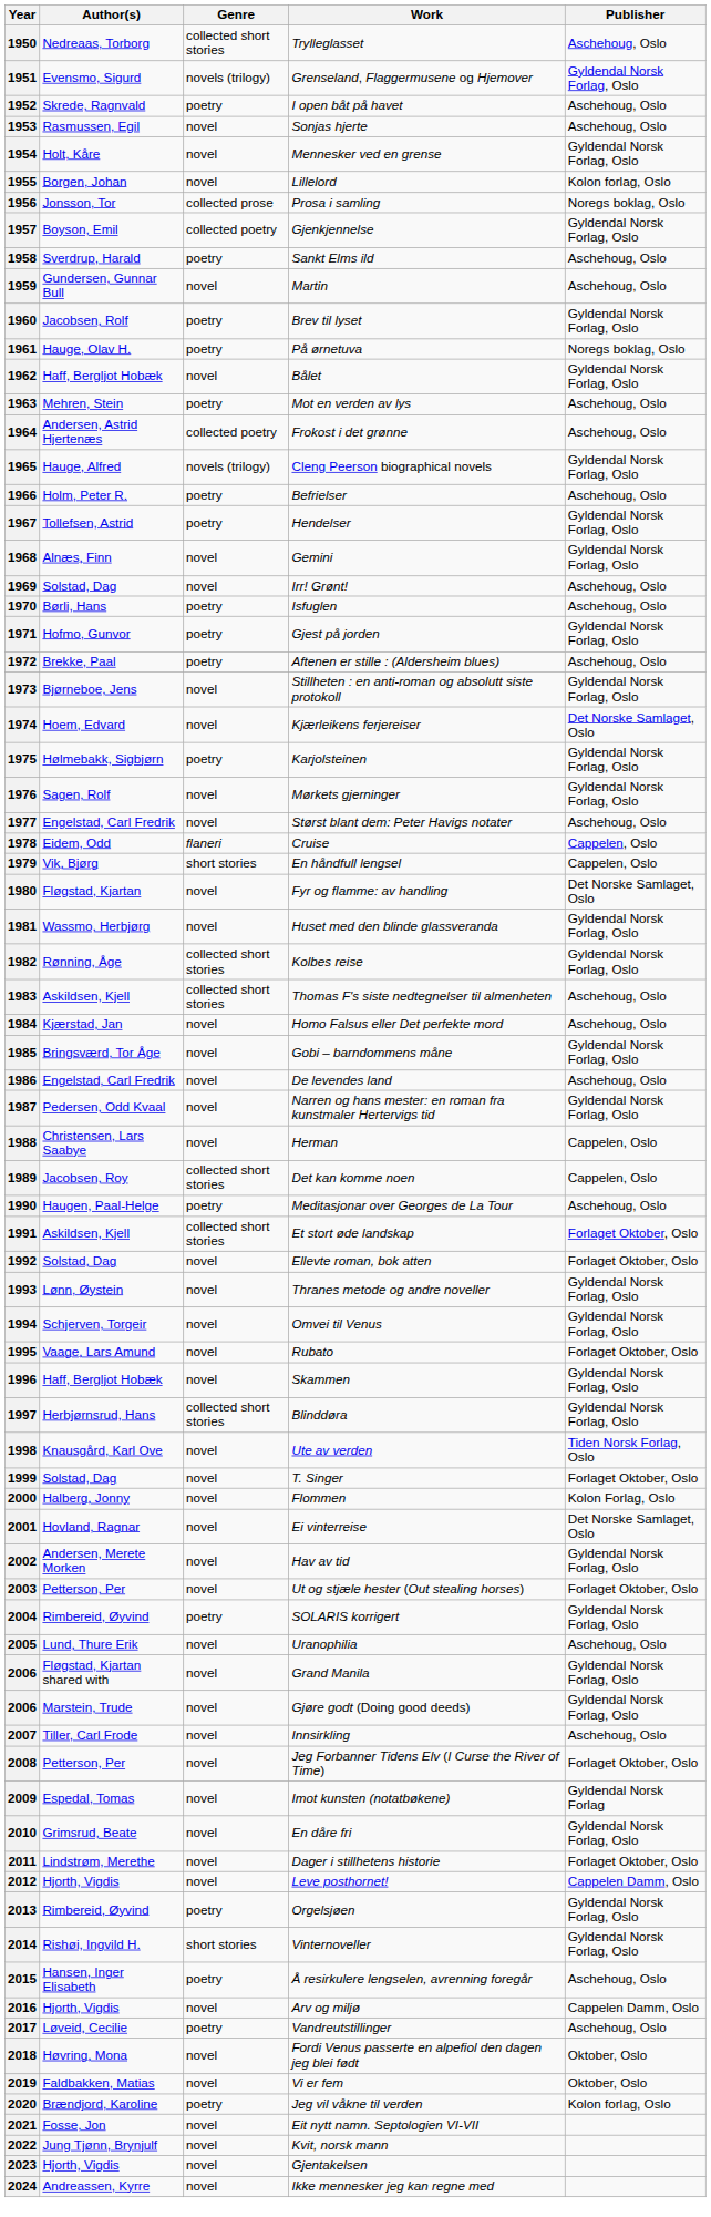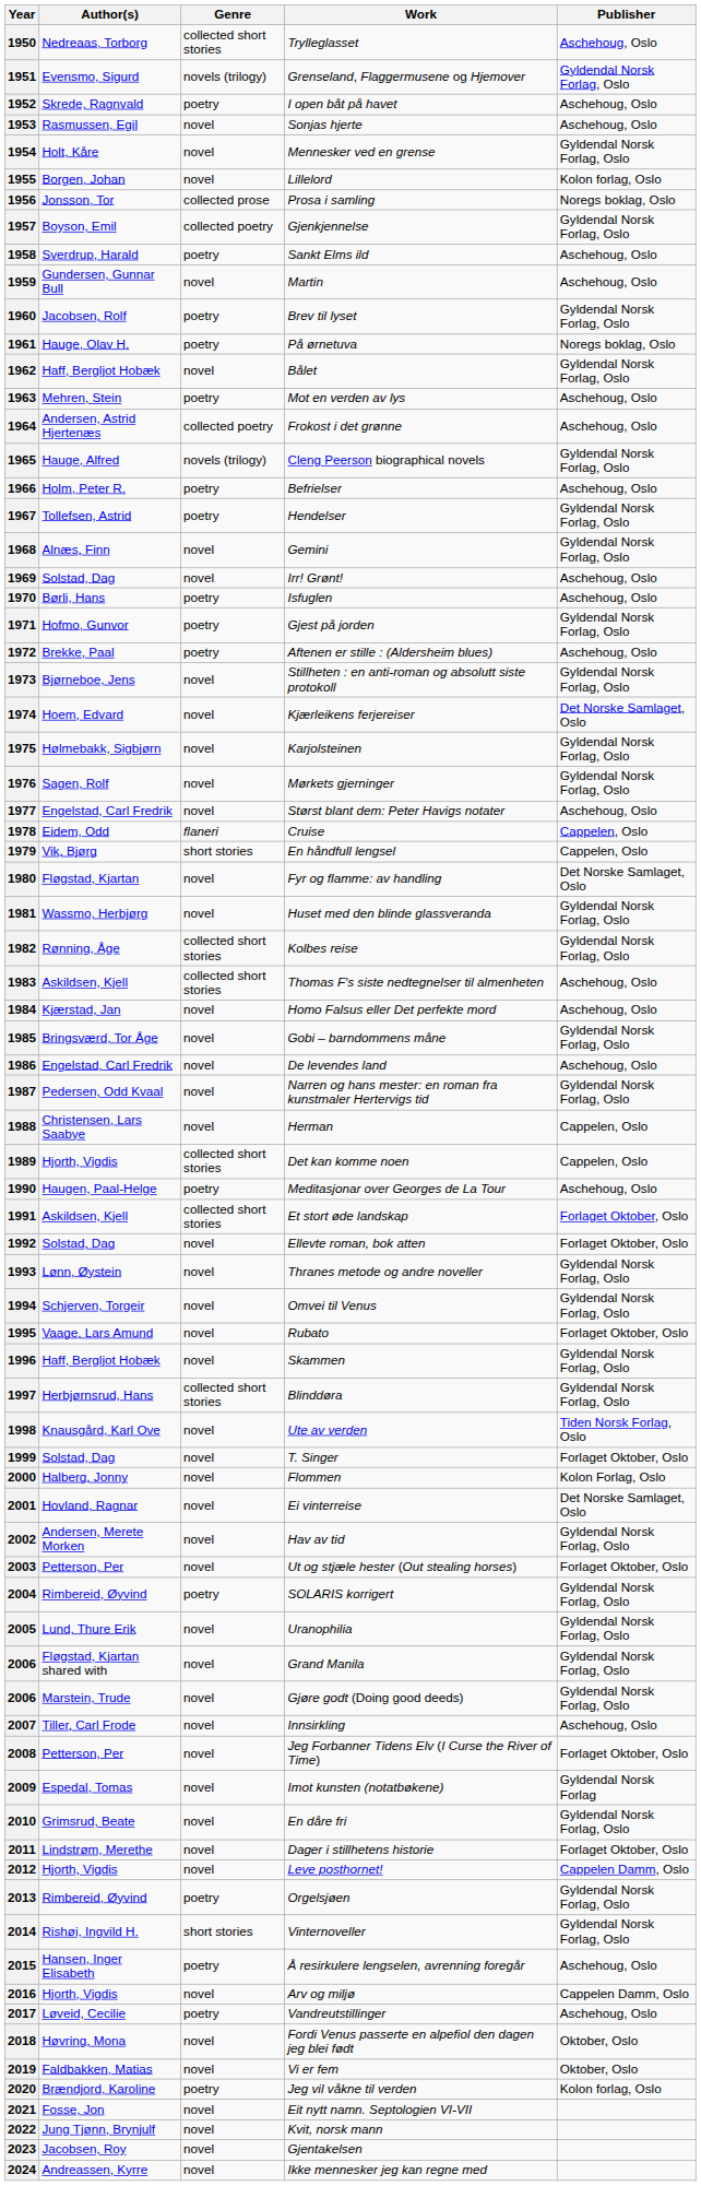1975 | Genre: poetry -> novel
1989 | Author(s): Jacobsen, Roy -> Hjorth, Vigdis
2005 | Publisher: Aschehoug, Oslo -> Gyldendal Norsk Forlag, Oslo
2023 | Author(s): Hjorth, Vigdis -> Jacobsen, Roy
